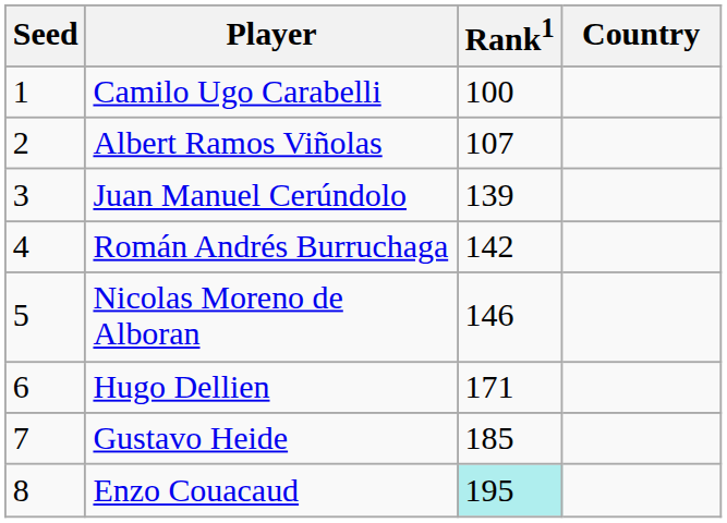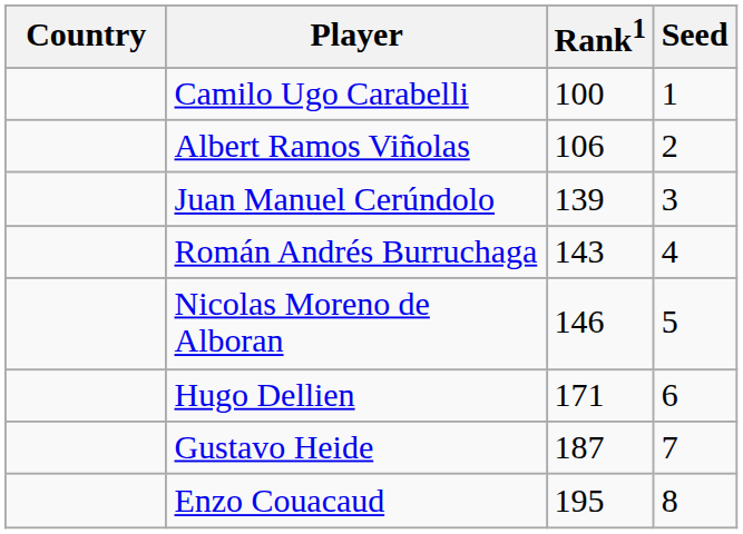columns swapped: Country <-> Seed
Albert Ramos Viñolas | Rank1: 107 -> 106
Román Andrés Burruchaga | Rank1: 142 -> 143
Gustavo Heide | Rank1: 185 -> 187
Enzo Couacaud | Rank1: paleturquoise background -> no background
